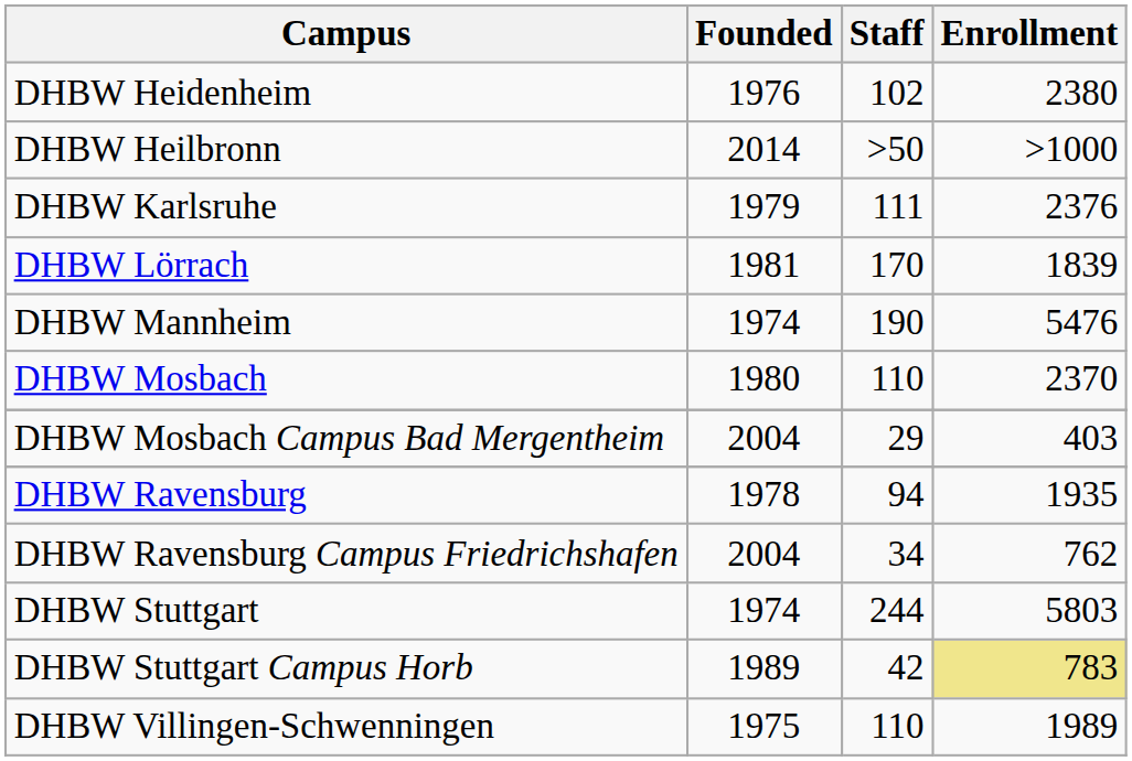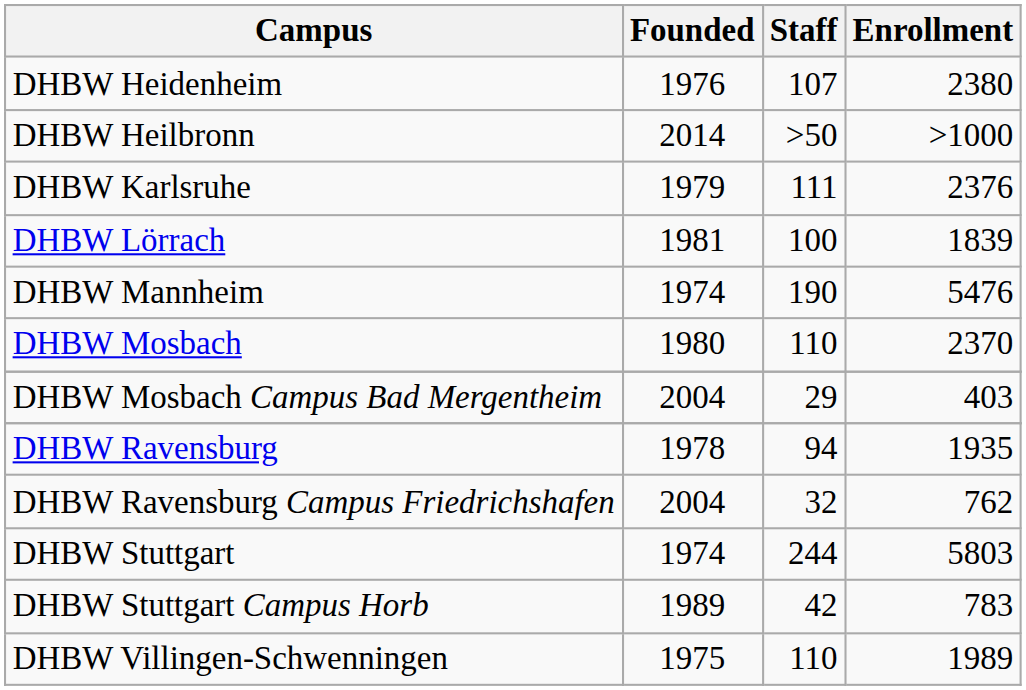DHBW Heidenheim | Staff: 102 -> 107
DHBW Lörrach | Staff: 170 -> 100
DHBW Ravensburg Campus Friedrichshafen | Staff: 34 -> 32
DHBW Stuttgart Campus Horb | Enrollment: khaki background -> no background
